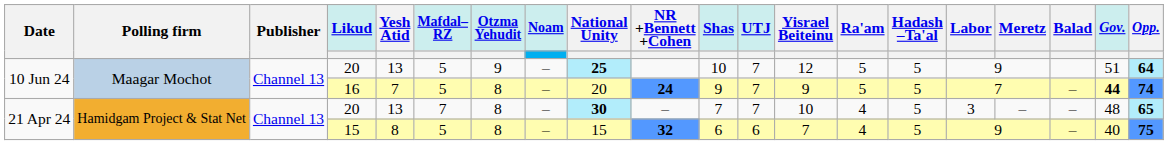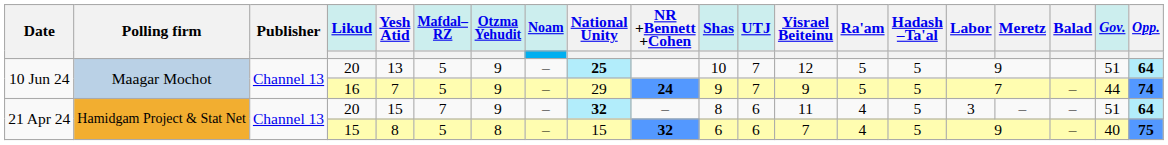16 | Otzma Yehudit: 8 -> 9
16 | National Unity: 20 -> 29
16 | Gov.: bold -> normal
21 Apr 24 / 20 | Yesh Atid: 13 -> 15
21 Apr 24 / 20 | Otzma Yehudit: 8 -> 9
21 Apr 24 / 20 | National Unity: 30 -> 32
21 Apr 24 / 20 | Shas: 7 -> 8
21 Apr 24 / 20 | UTJ: 7 -> 6
21 Apr 24 / 20 | Yisrael Beiteinu: 10 -> 11
21 Apr 24 / 20 | Gov.: 48 -> 51
21 Apr 24 / 20 | Opp.: 65 -> 64
